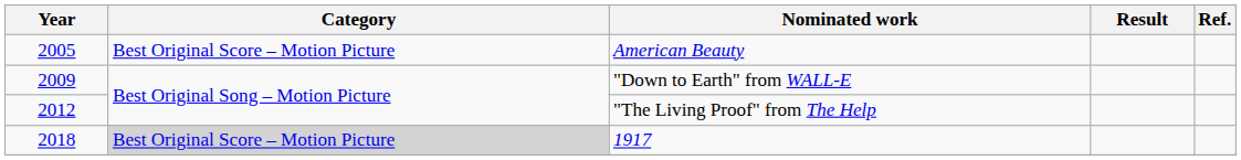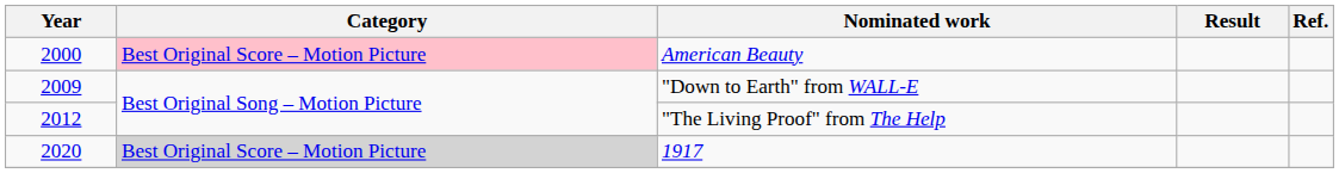American Beauty | Year: 2005 -> 2000
American Beauty | Category: no background -> pink background
1917 | Year: 2018 -> 2020
